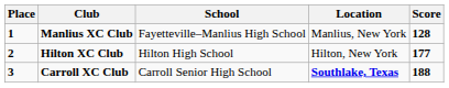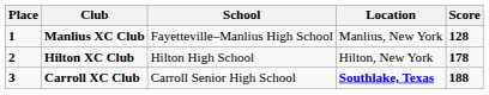Hilton XC Club | Score: 177 -> 178
